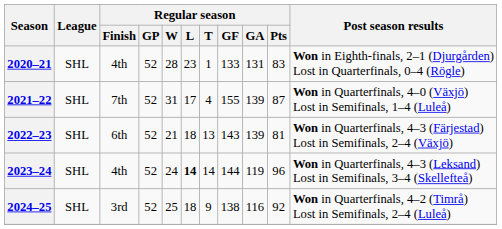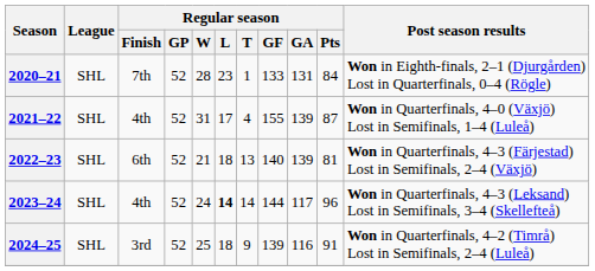2020–21 | Regular season / Finish: 4th -> 7th
2020–21 | Regular season / Pts: 83 -> 84
2021–22 | Regular season / Finish: 7th -> 4th
2022–23 | Regular season / GF: 143 -> 140
2023–24 | Regular season / GA: 119 -> 117
2024–25 | Regular season / GF: 138 -> 139
2024–25 | Regular season / Pts: 92 -> 91
